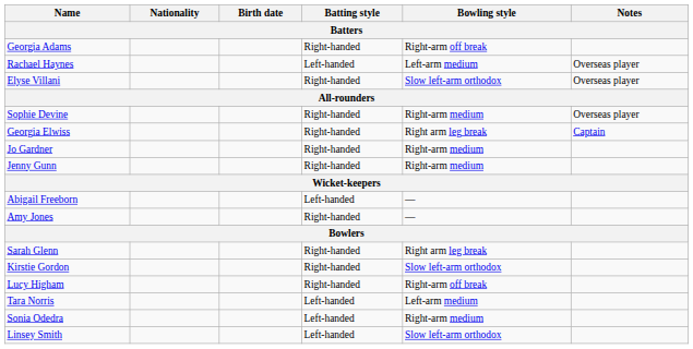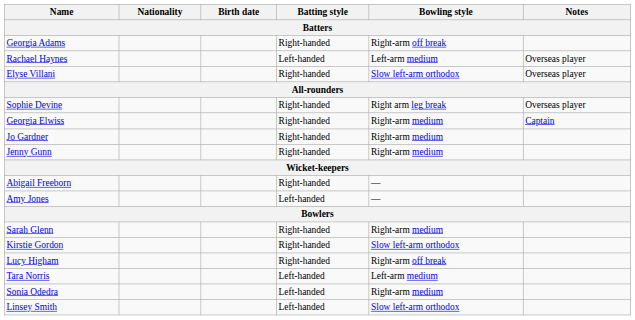Sophie Devine | Bowling style: Right-arm medium -> Right arm leg break
Georgia Elwiss | Bowling style: Right arm leg break -> Right-arm medium
Abigail Freeborn | Batting style: Left-handed -> Right-handed
Amy Jones | Batting style: Right-handed -> Left-handed
Sarah Glenn | Bowling style: Right arm leg break -> Right-arm medium
